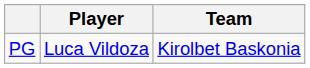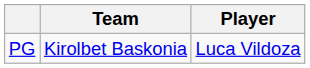columns swapped: Player <-> Team
